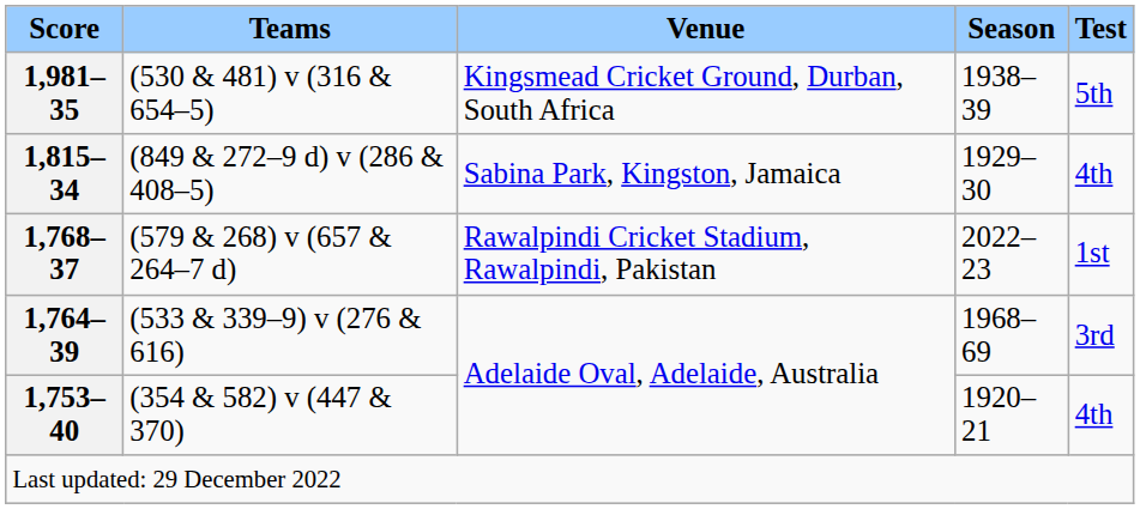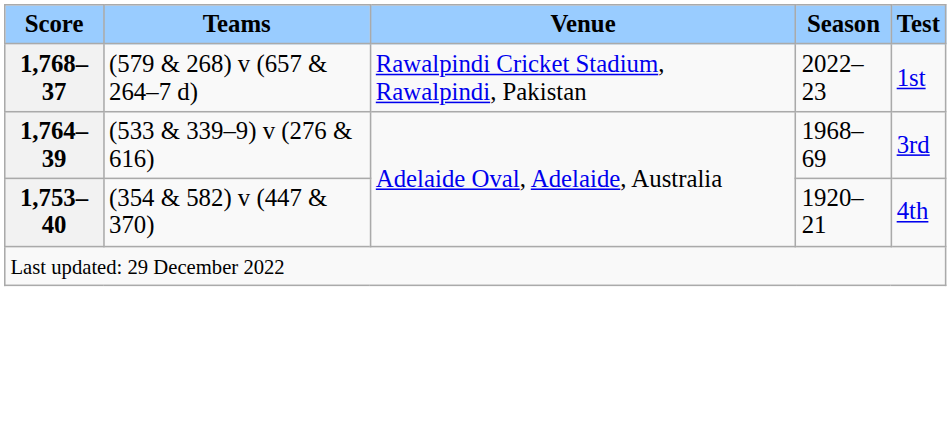- row: 1,981–35 | (530 & 481) v (316 & 654–5) | Kingsmead Cricket Ground, Durban, South Africa | 1938–39 | 5th
- row: 1,815–34 | (849 & 272–9 d) v (286 & 408–5) | Sabina Park, Kingston, Jamaica | 1929–30 | 4th
